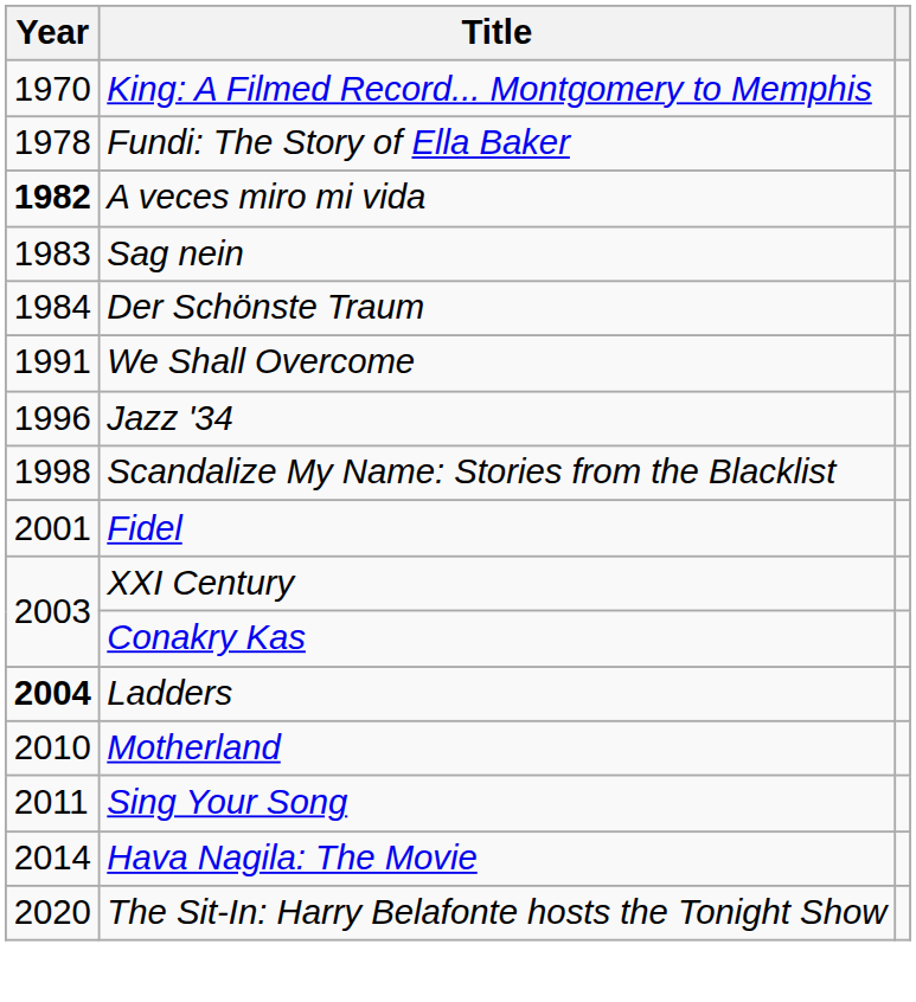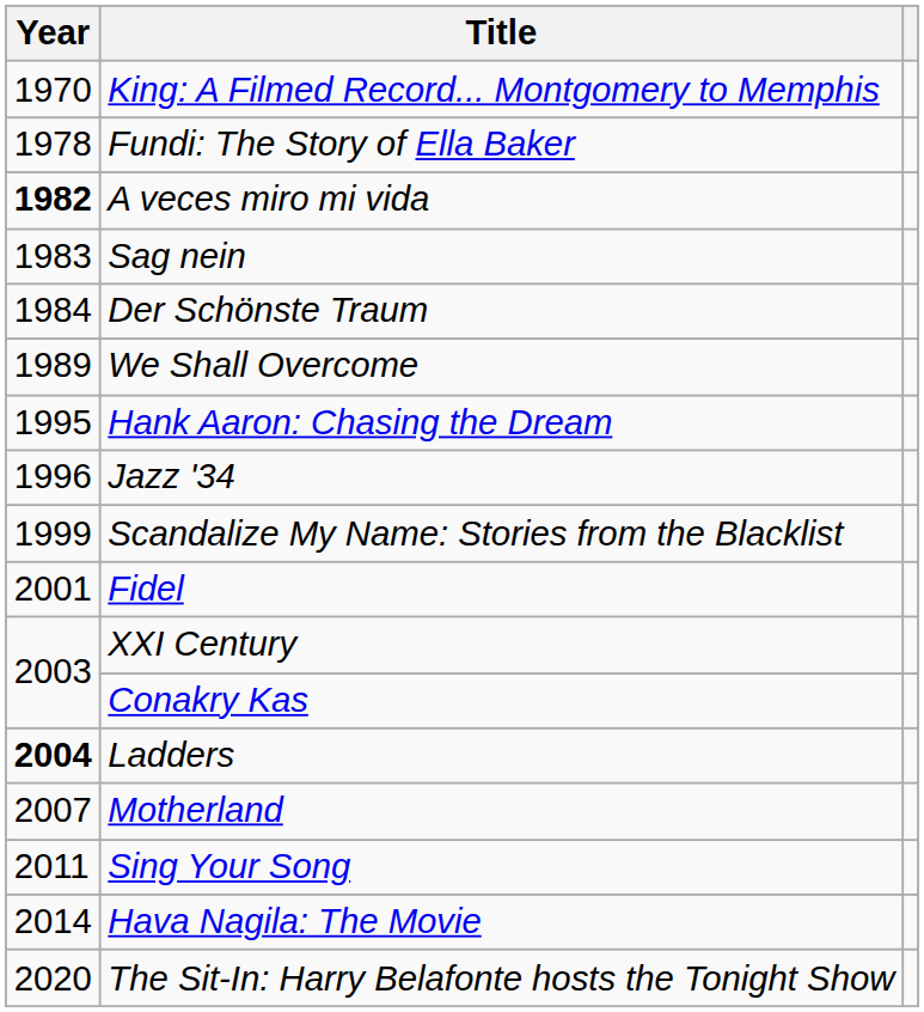We Shall Overcome | Year: 1991 -> 1989
+ row: 1995 | Hank Aaron: Chasing the Dream
Scandalize My Name: Stories from the Blacklist | Year: 1998 -> 1999
Motherland | Year: 2010 -> 2007
